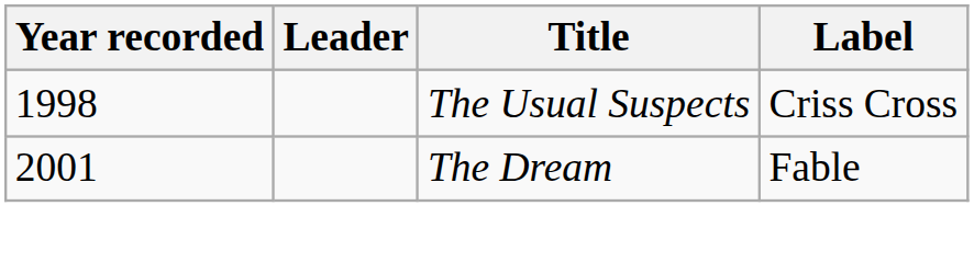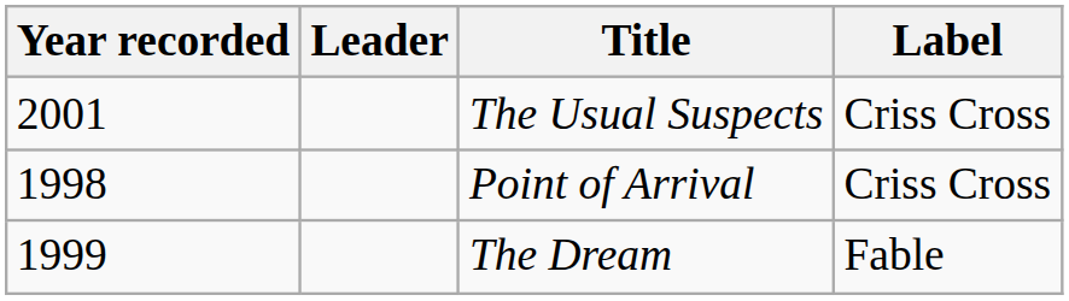The Usual Suspects | Year recorded: 1998 -> 2001
+ row: 1998 | Point of Arrival | Criss Cross
The Dream | Year recorded: 2001 -> 1999
